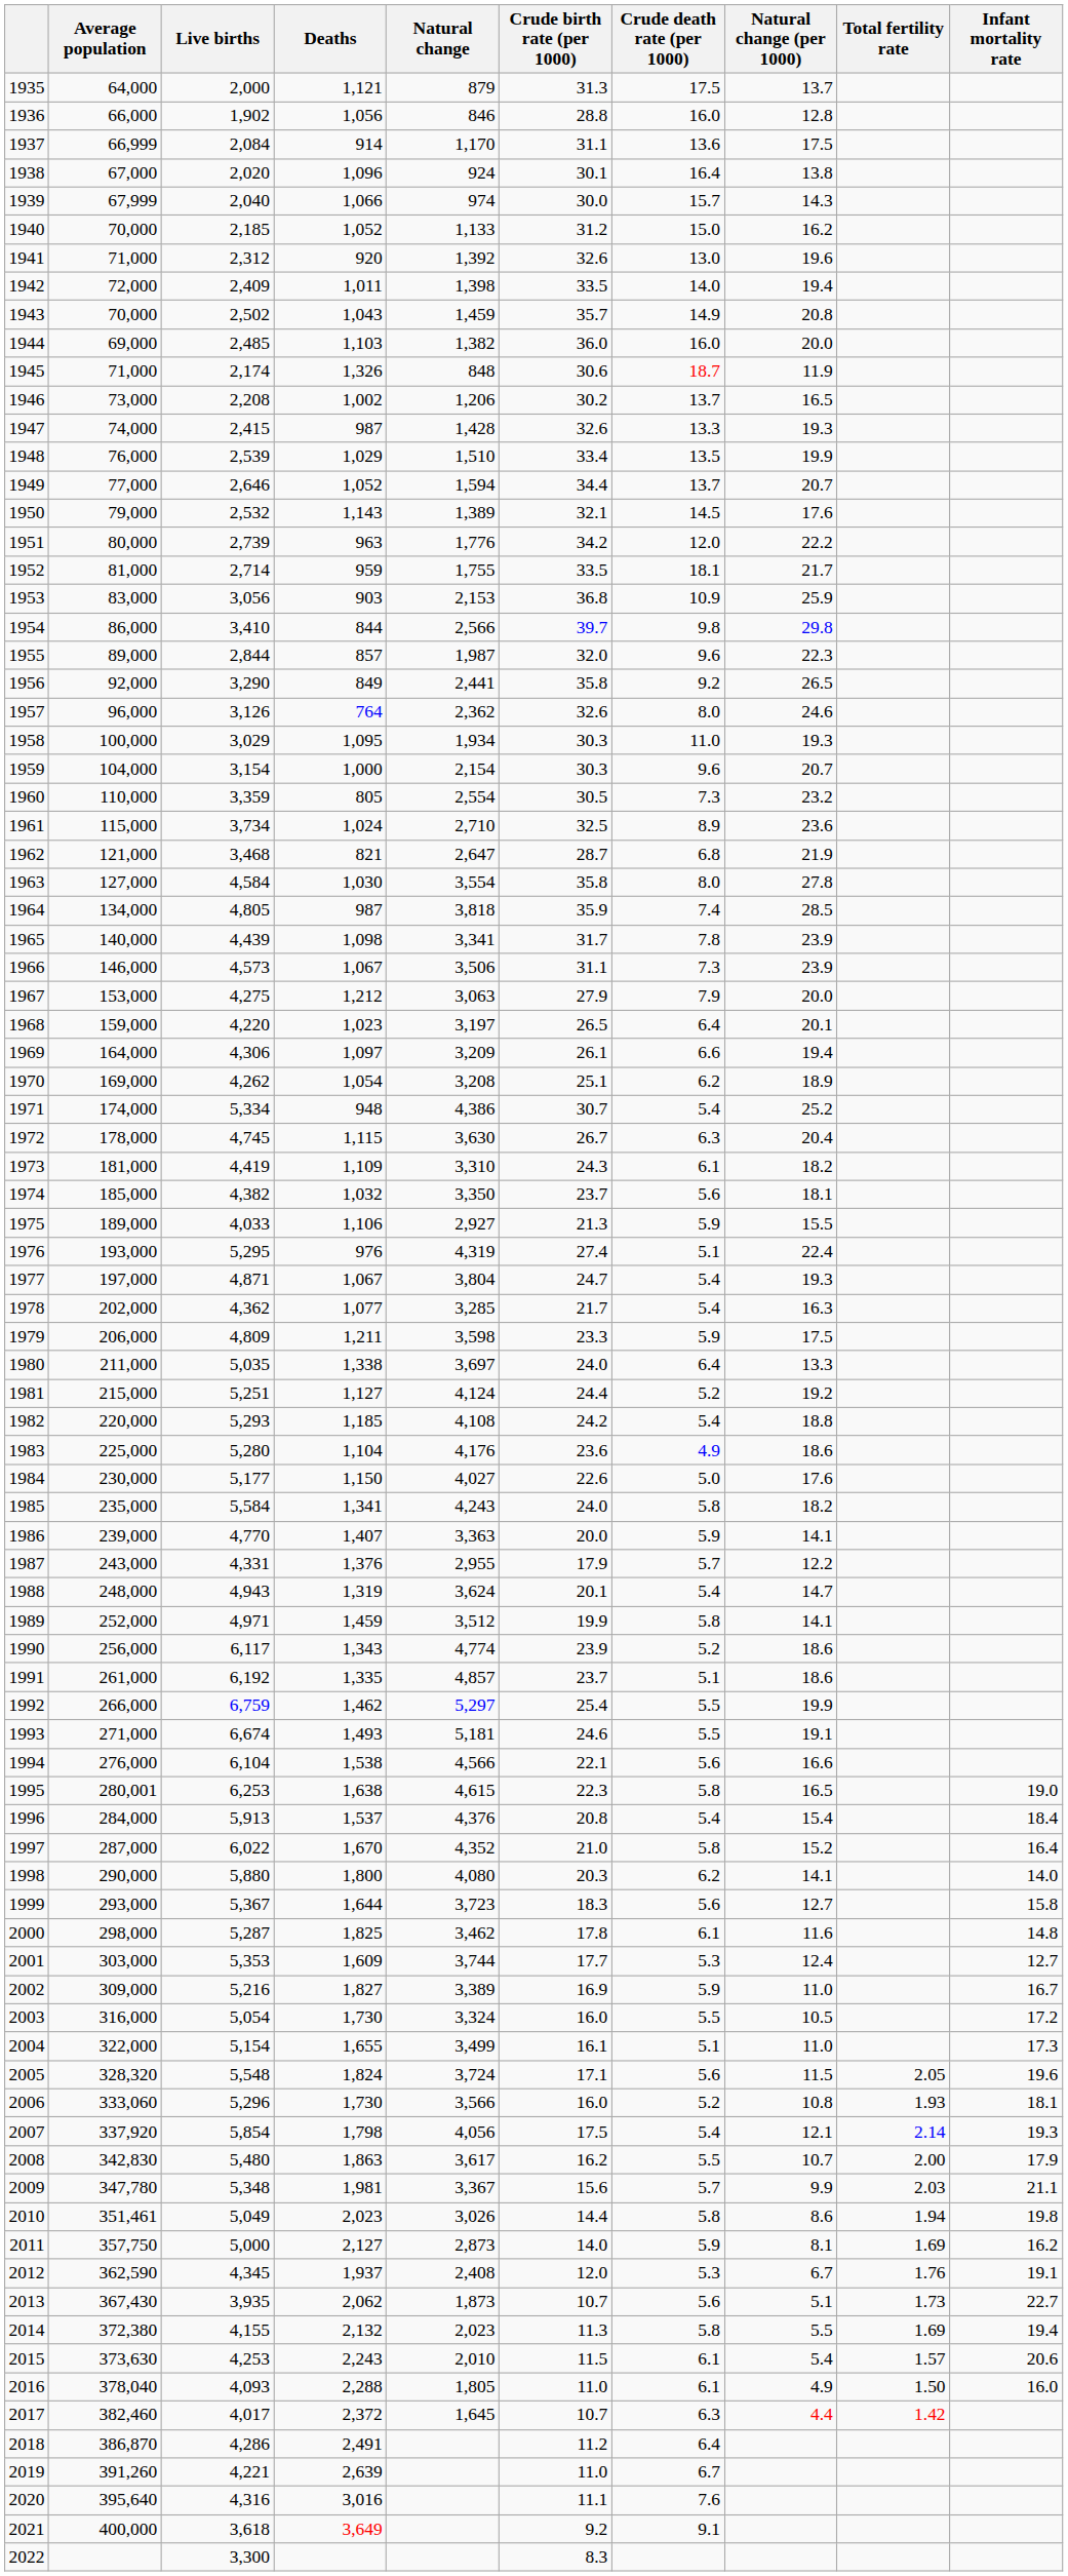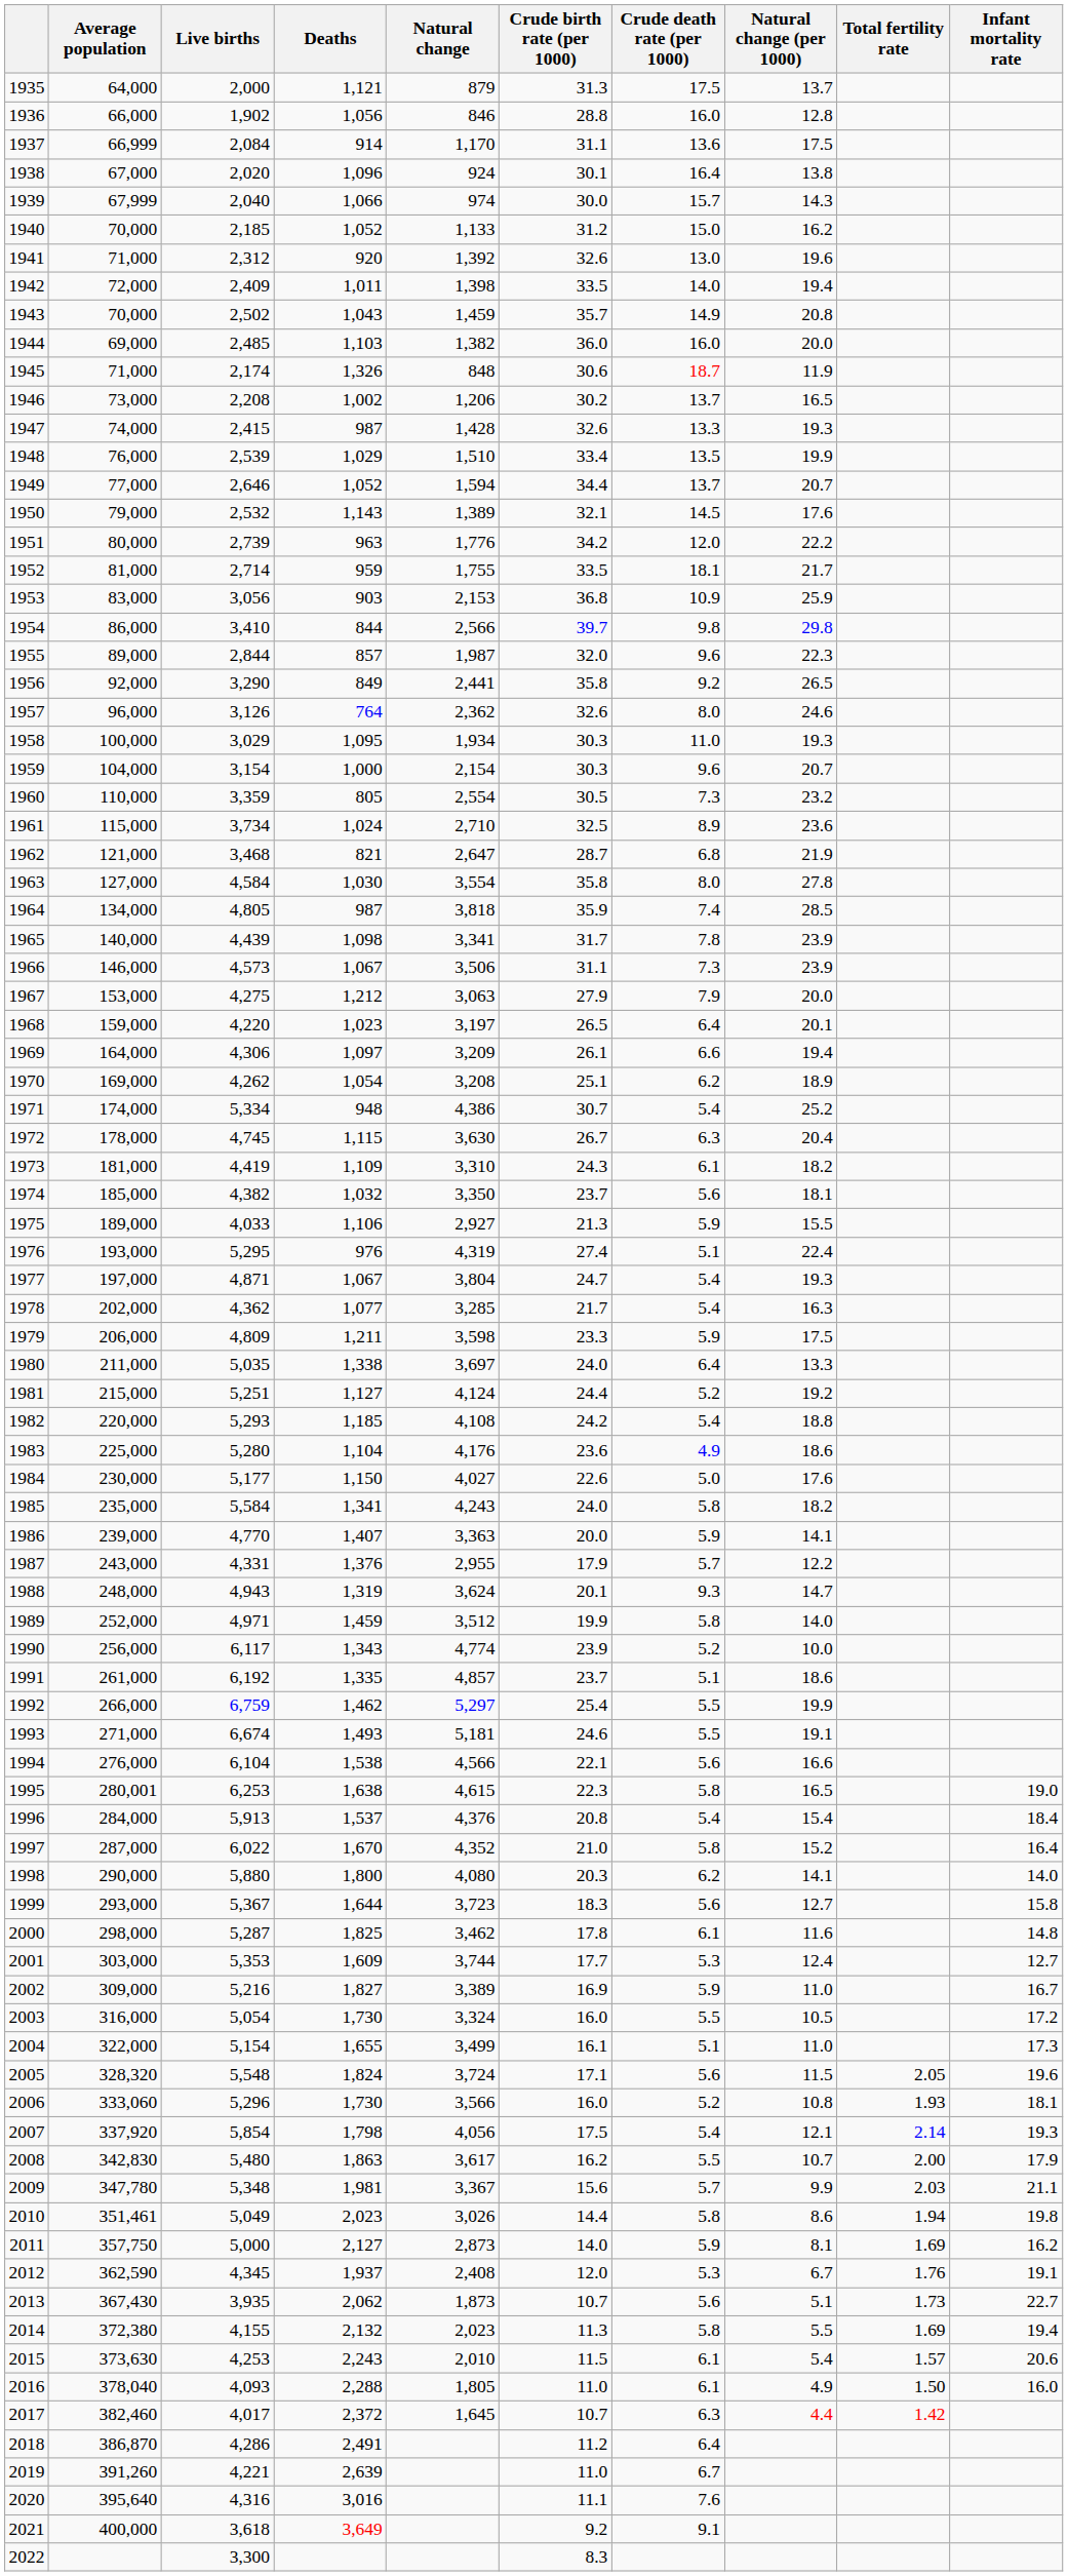1988 | Crude death rate (per 1000): 5.4 -> 9.3
1989 | Natural change (per 1000): 14.1 -> 14.0
1990 | Natural change (per 1000): 18.6 -> 10.0
